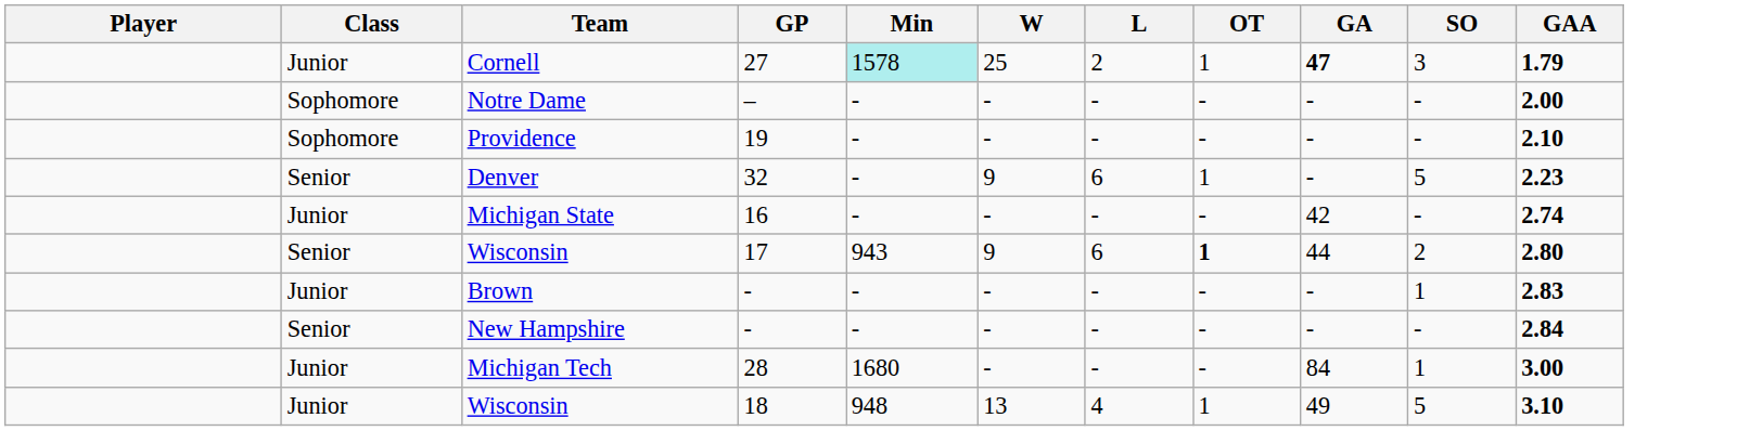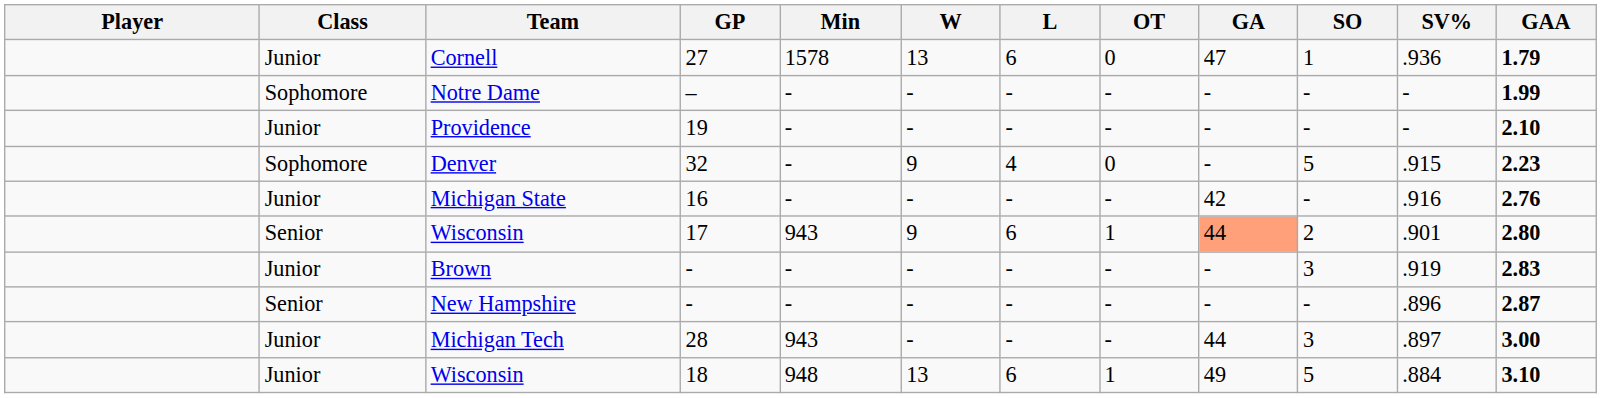+ column: SV% | .936 | - | - | .915 | .916 | .901 | .919 | .896 | .897 | .884
Cornell | Min: paleturquoise background -> no background
Cornell | W: 25 -> 13
Cornell | L: 2 -> 6
Cornell | OT: 1 -> 0
Cornell | GA: bold -> normal
Cornell | SO: 3 -> 1
Notre Dame | GAA: 2.00 -> 1.99
Providence | Class: Sophomore -> Junior
Denver | Class: Senior -> Sophomore
Denver | L: 6 -> 4
Denver | OT: 1 -> 0
Michigan State | GAA: 2.74 -> 2.76
Wisconsin / 17 | OT: bold -> normal
Wisconsin / 17 | GA: no background -> lightsalmon background
Brown | SO: 1 -> 3
New Hampshire | GAA: 2.84 -> 2.87
Michigan Tech | Min: 1680 -> 943
Michigan Tech | GA: 84 -> 44
Michigan Tech | SO: 1 -> 3
Wisconsin / 18 | L: 4 -> 6
